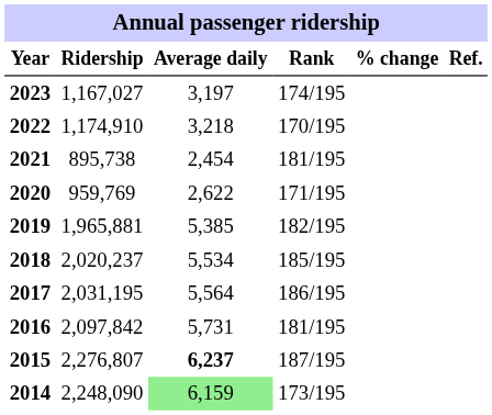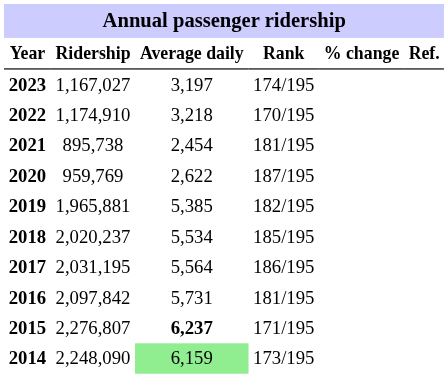2020 | Rank: 171/195 -> 187/195
2015 | Rank: 187/195 -> 171/195
